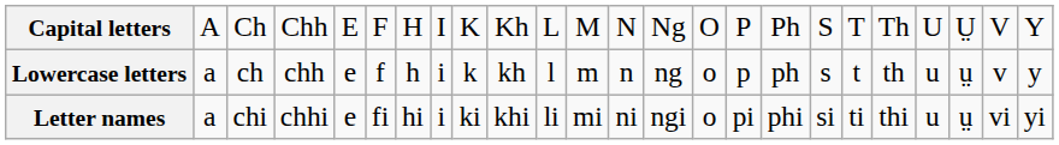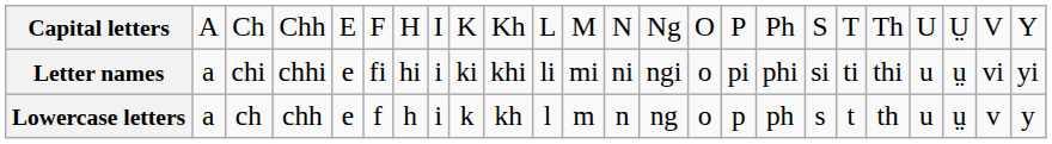rows swapped: Lowercase letters <-> Letter names
